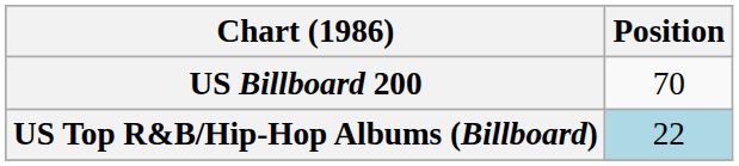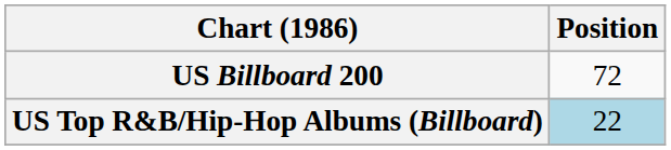US Billboard 200 | Position: 70 -> 72
